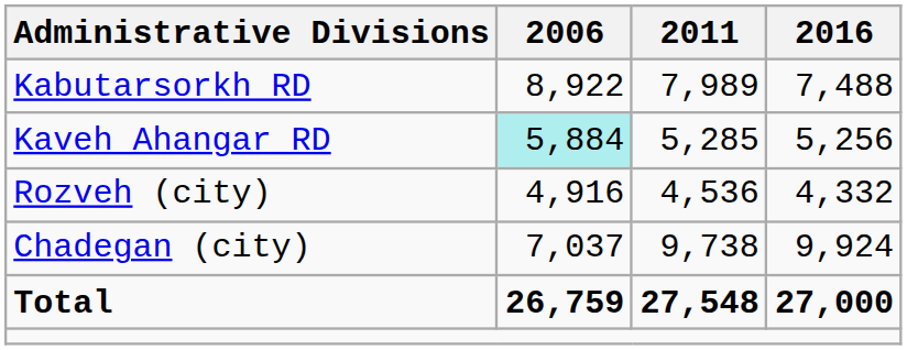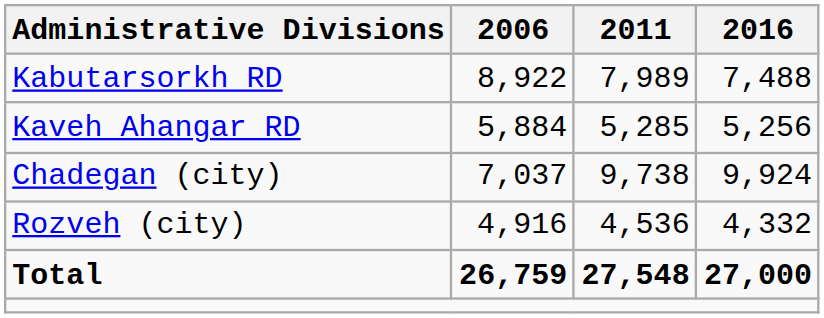Kaveh Ahangar RD | 2006: paleturquoise background -> no background
rows swapped: Chadegan (city) <-> Rozveh (city)
